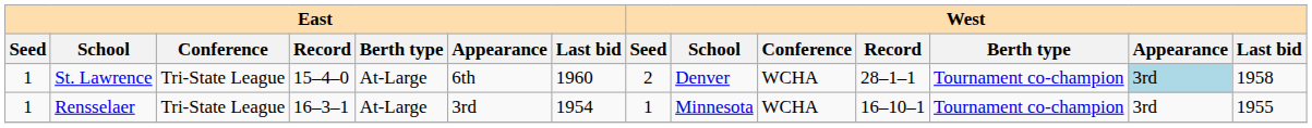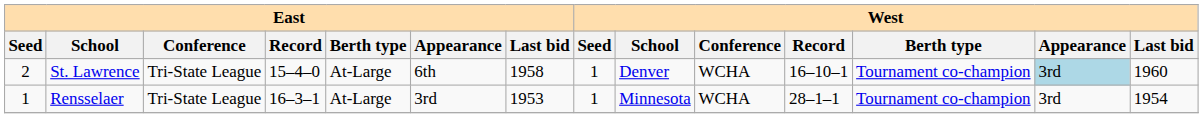St. Lawrence | East / Seed: 1 -> 2
St. Lawrence | East / Last bid: 1960 -> 1958
St. Lawrence | West / Seed: 2 -> 1
St. Lawrence | West / Record: 28–1–1 -> 16–10–1
St. Lawrence | West / Last bid: 1958 -> 1960
Rensselaer | East / Last bid: 1954 -> 1953
Rensselaer | West / Record: 16–10–1 -> 28–1–1
Rensselaer | West / Last bid: 1955 -> 1954
